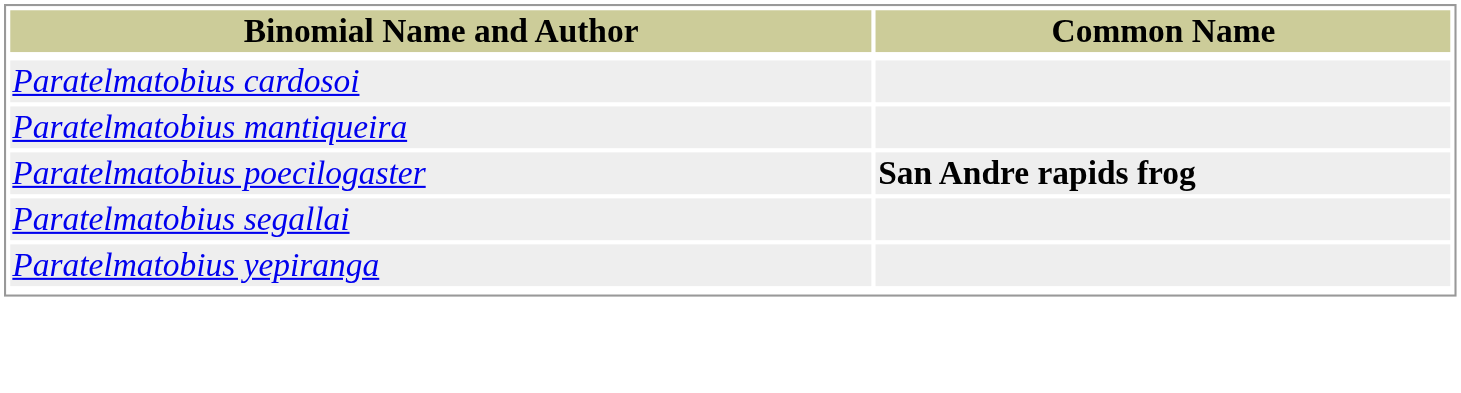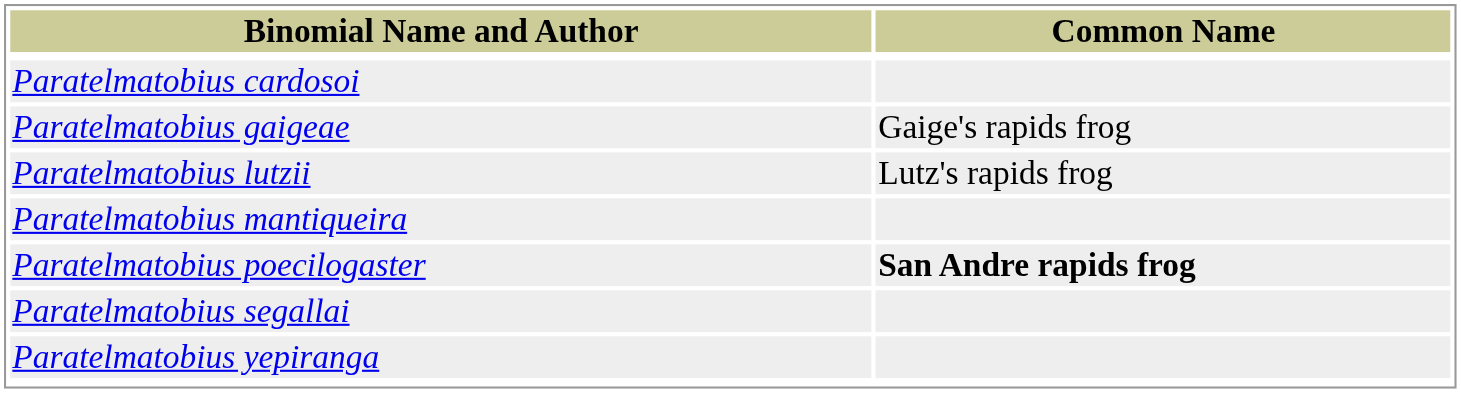+ row: Paratelmatobius gaigeae | Gaige's rapids frog
+ row: Paratelmatobius lutzii | Lutz's rapids frog
